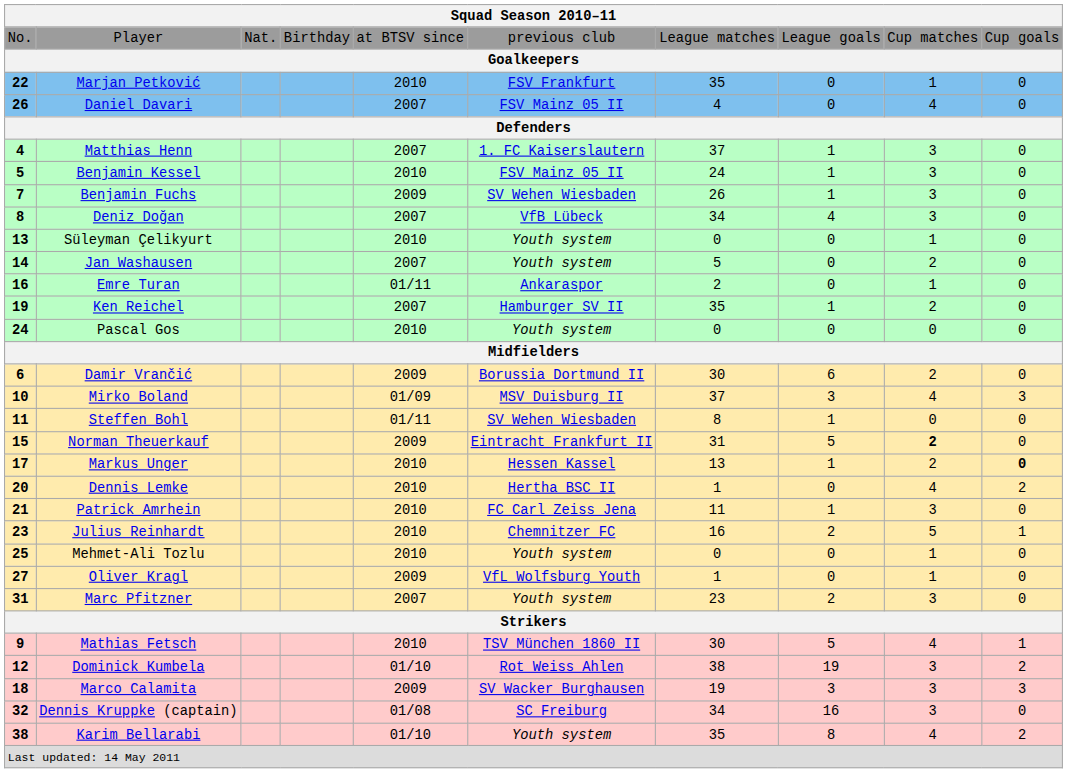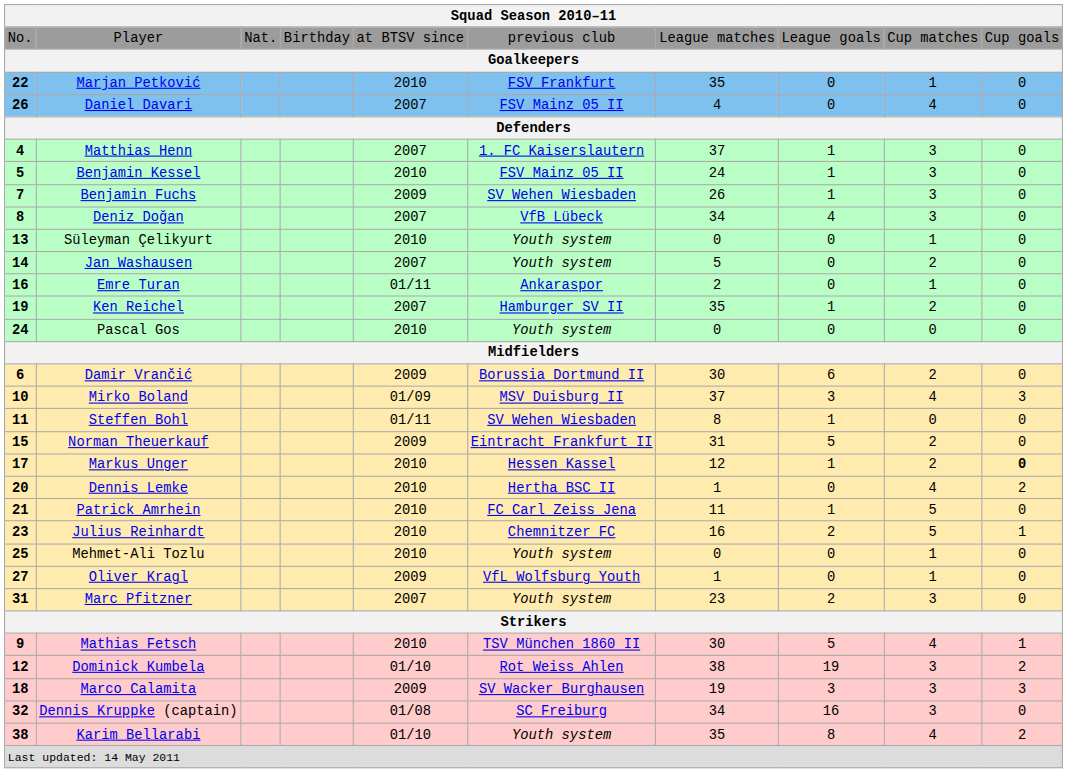Norman Theuerkauf | column 9: bold -> normal
Markus Unger | column 7: 13 -> 12
Patrick Amrhein | column 9: 3 -> 5
